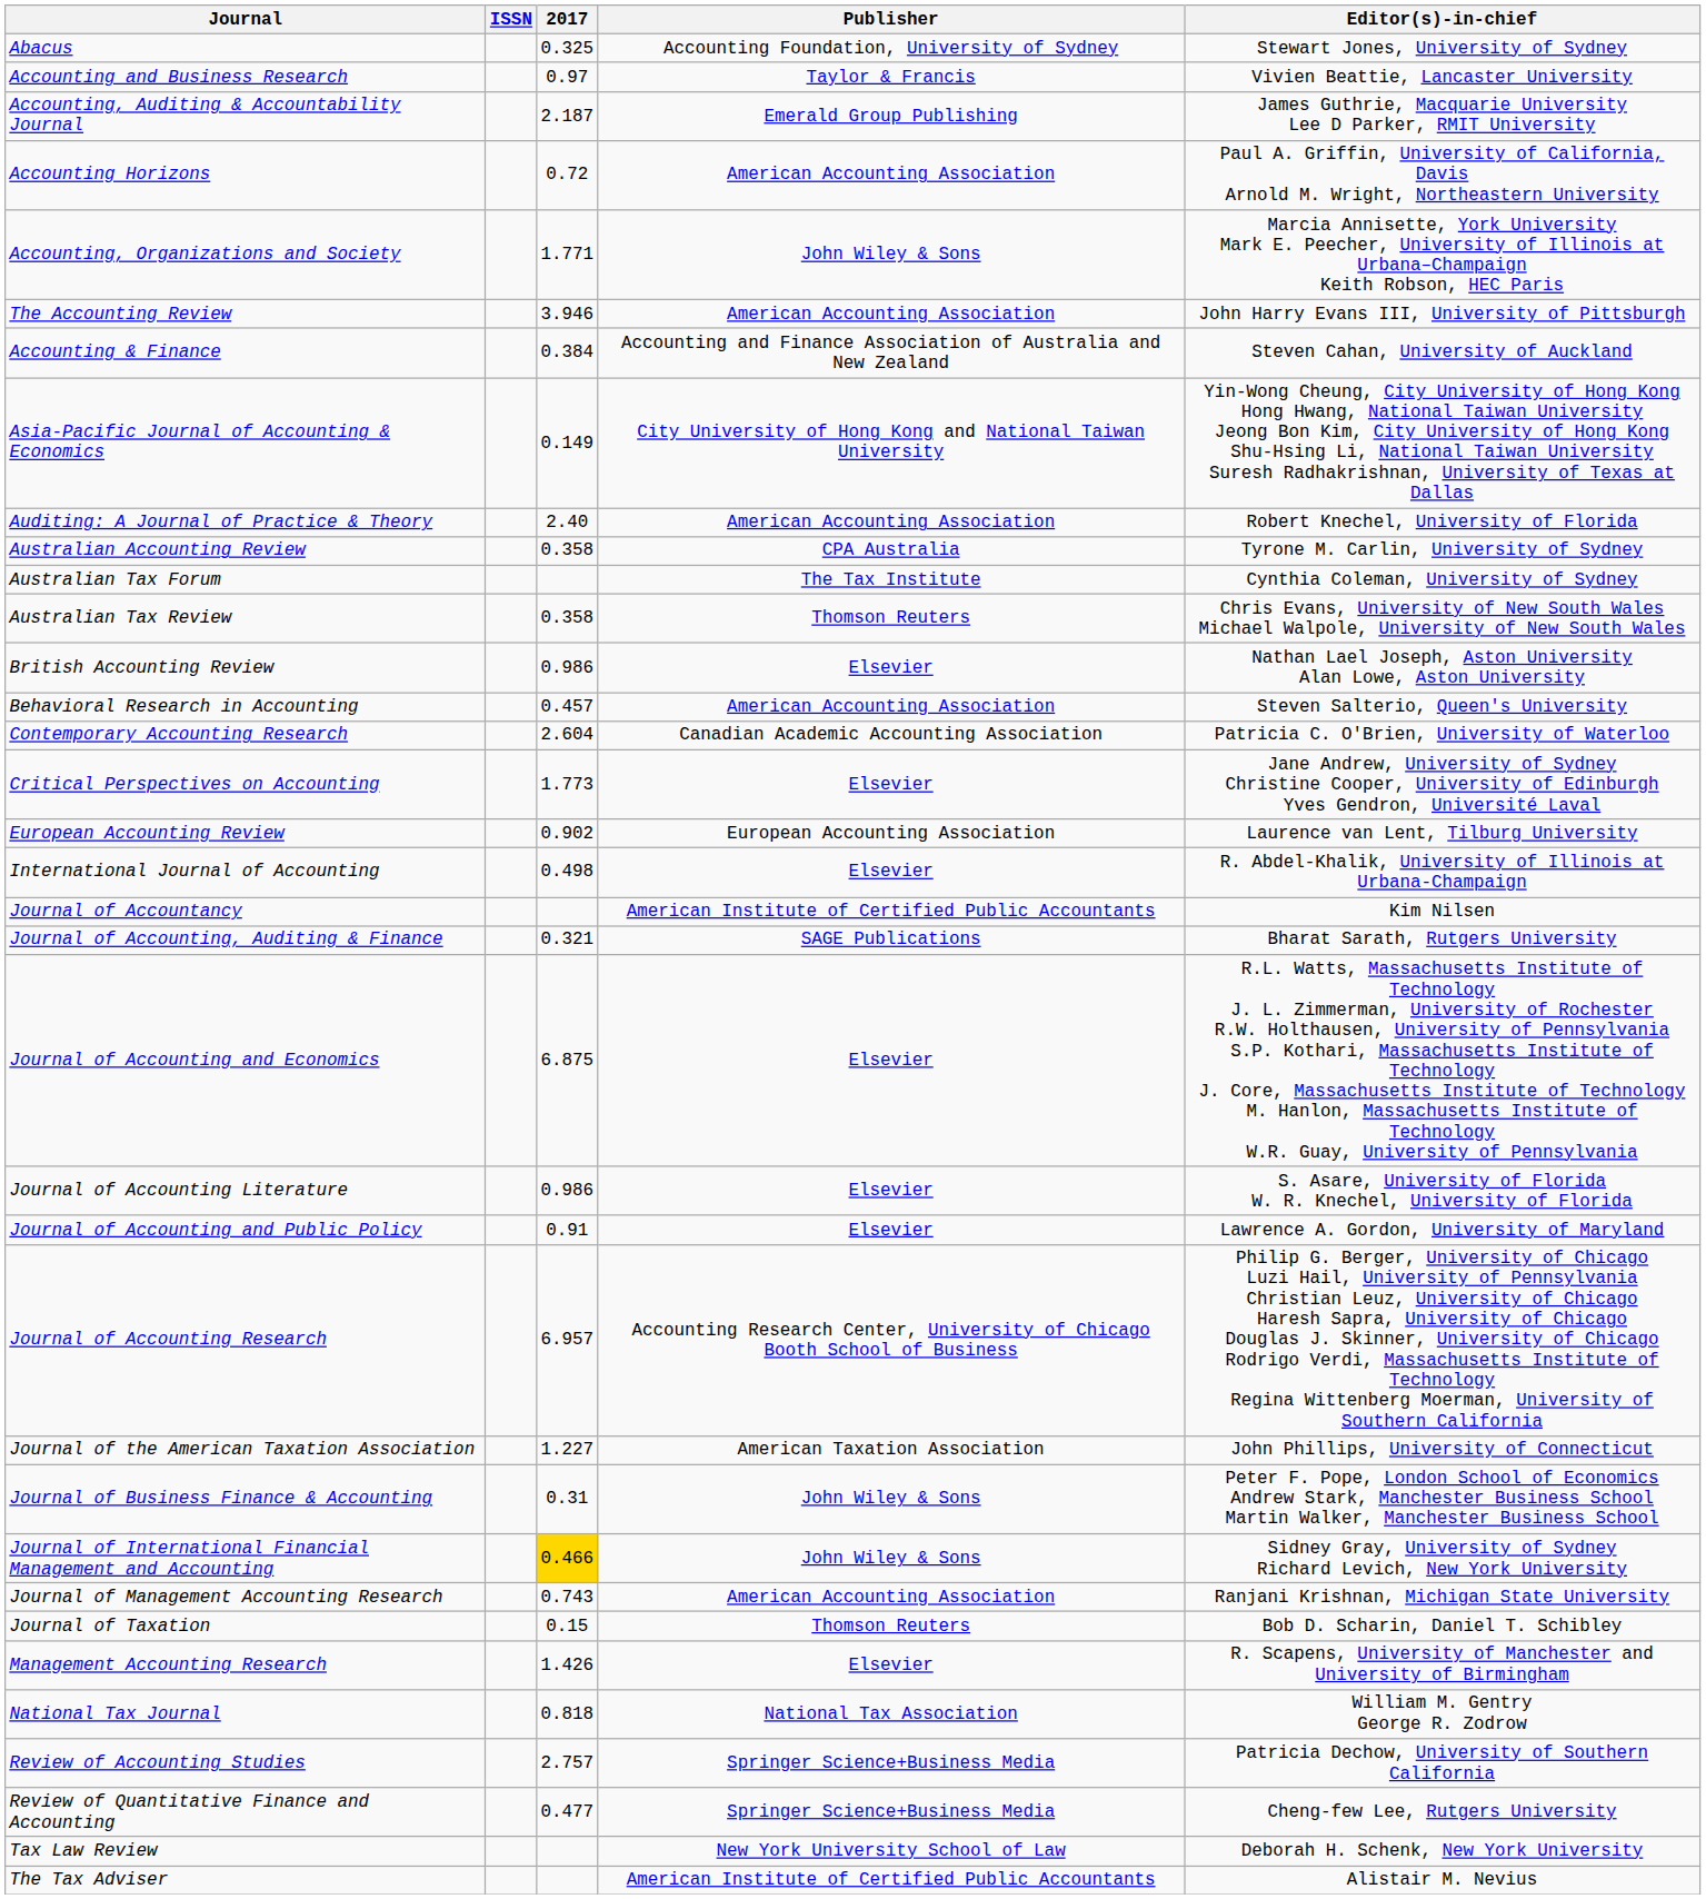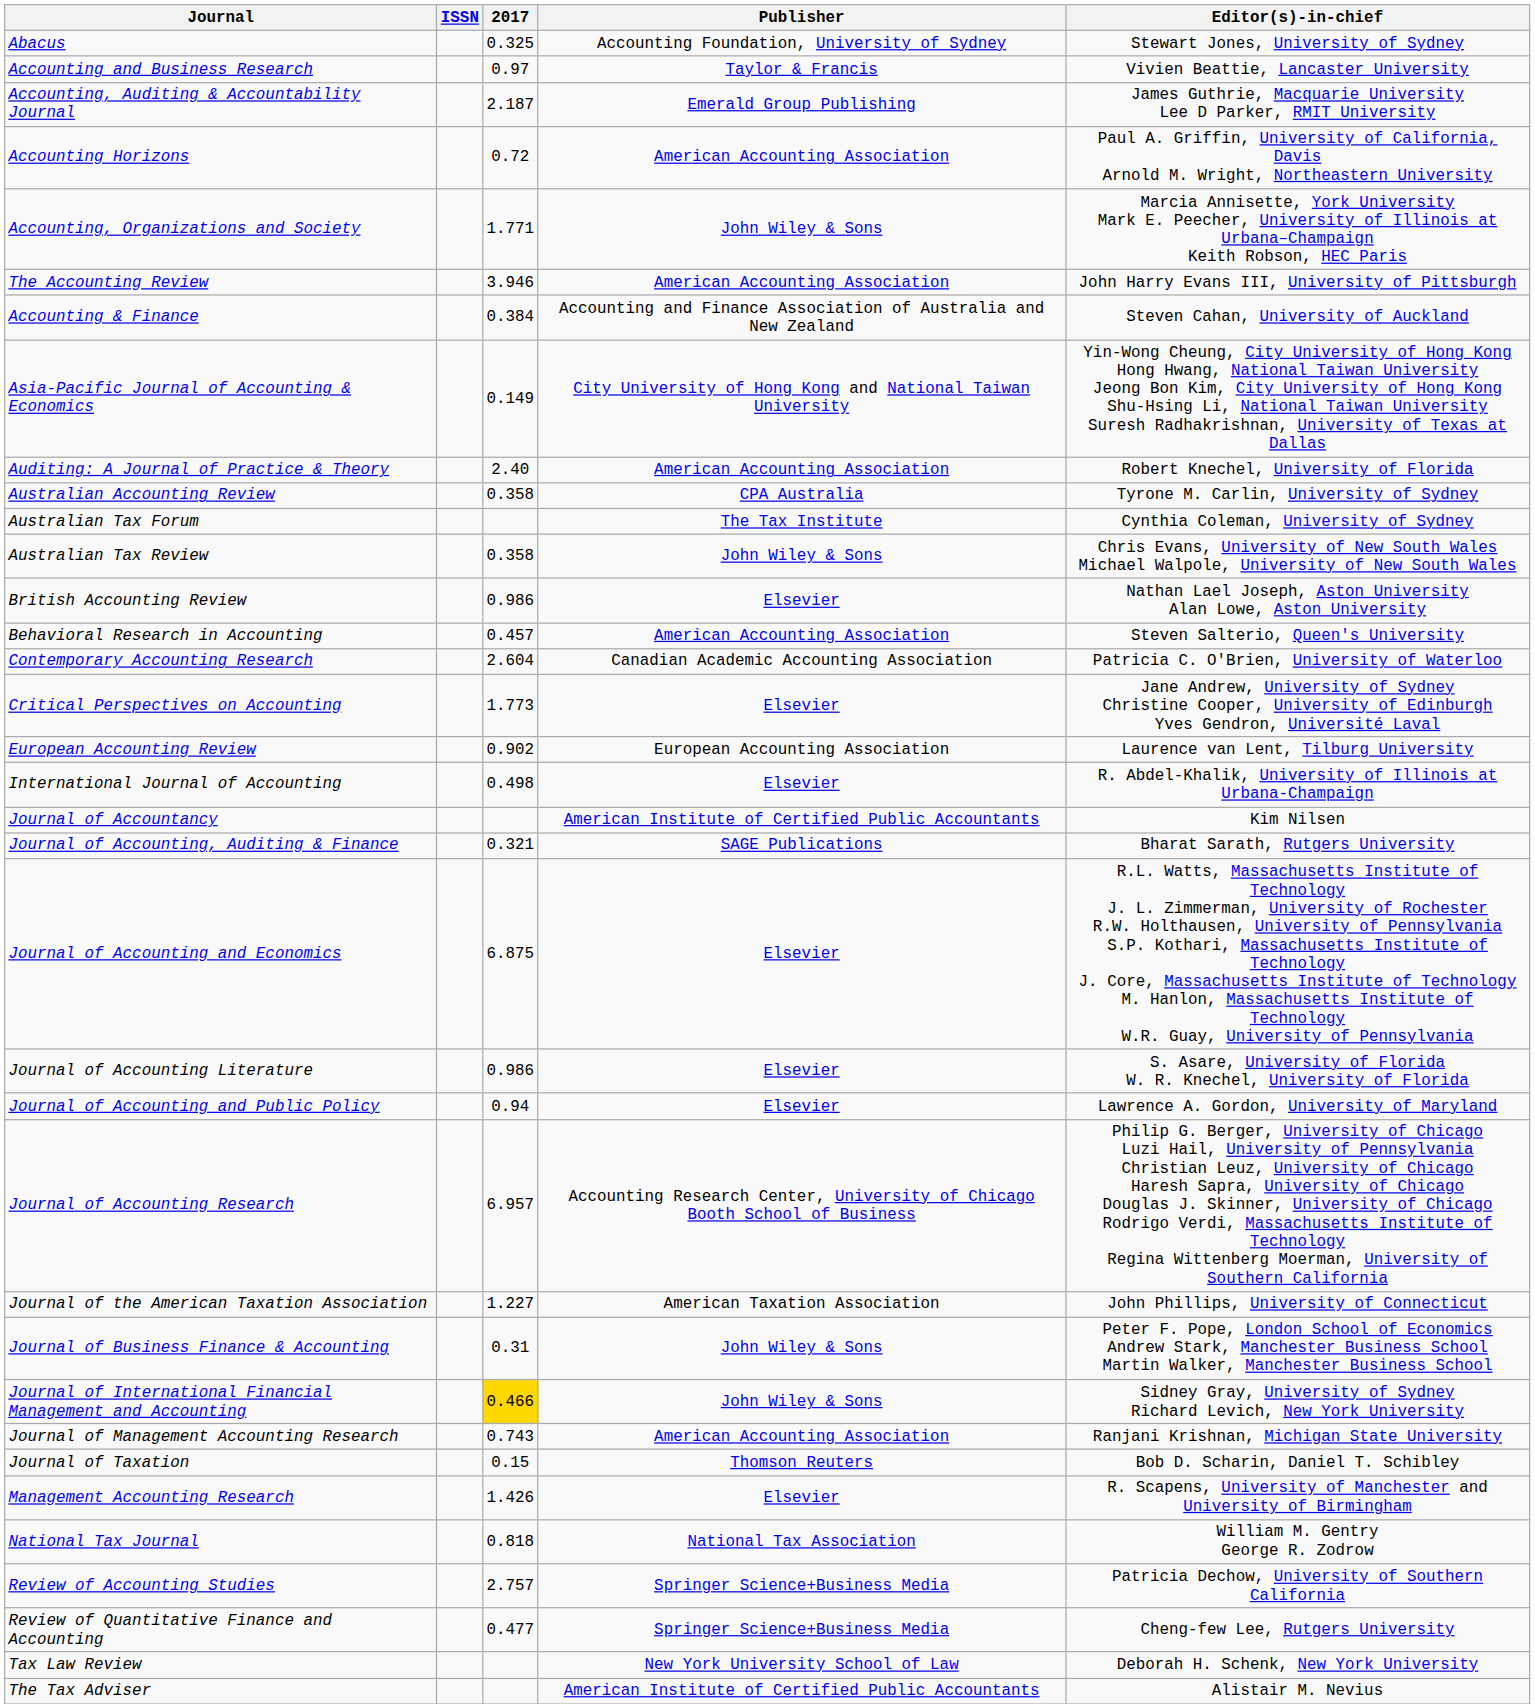Australian Tax Review | Publisher: Thomson Reuters -> John Wiley & Sons
Journal of Accounting and Public Policy | 2017: 0.91 -> 0.94
